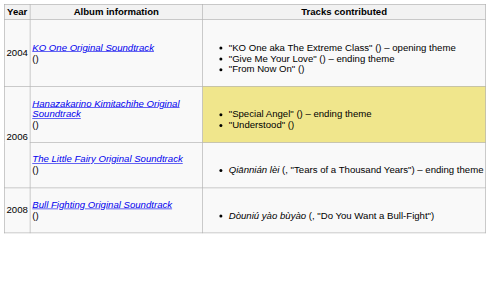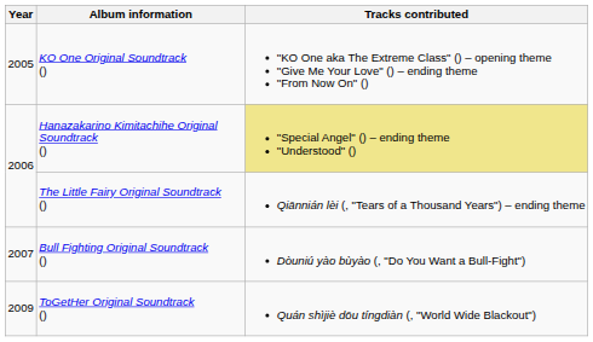KO One Original Soundtrack () | Year: 2004 -> 2005
Bull Fighting Original Soundtrack () | Year: 2008 -> 2007
+ row: 2009 | ToGetHer Original Soundtrack () | Quán shìjiè dōu tíngdiàn (, "World Wide Blackout")
